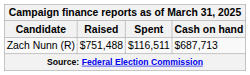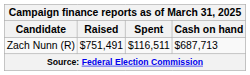Zach Nunn (R) | Raised: $751,488 -> $751,491
